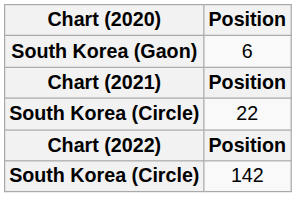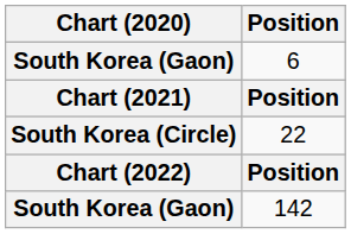142 | Chart (2020): South Korea (Circle) -> South Korea (Gaon)
